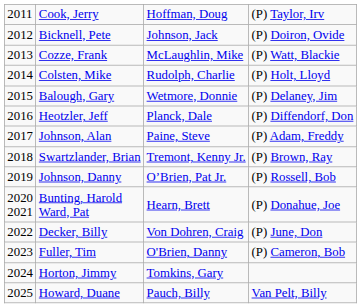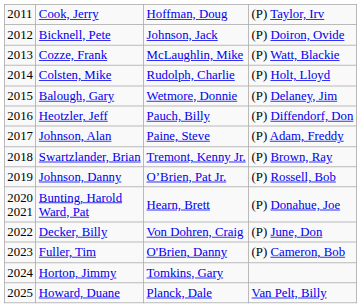Heotzler, Jeff | column 3: Planck, Dale -> Pauch, Billy
Howard, Duane | column 3: Pauch, Billy -> Planck, Dale
